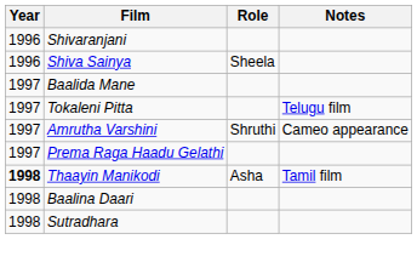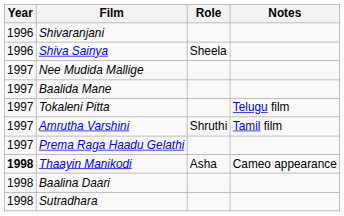+ row: 1997 | Nee Mudida Mallige
Amrutha Varshini | Notes: Cameo appearance -> Tamil film
Thaayin Manikodi | Notes: Tamil film -> Cameo appearance
